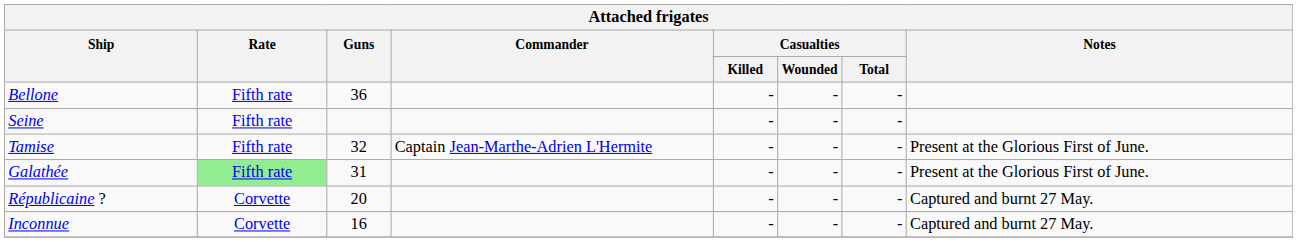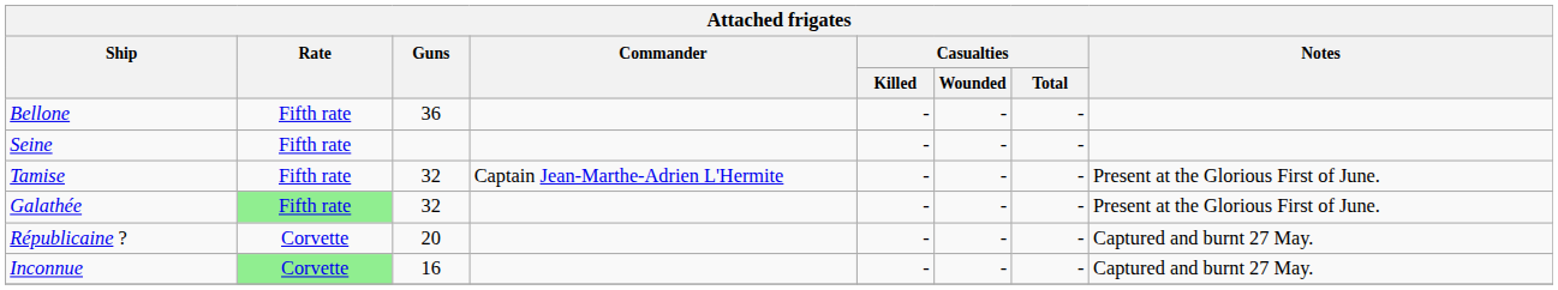Galathée | Guns: 31 -> 32
Inconnue | Rate: no background -> lightgreen background
